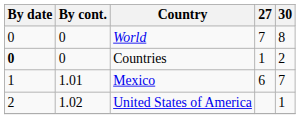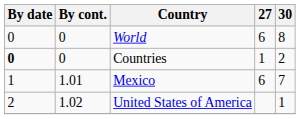World | 27: 7 -> 6
